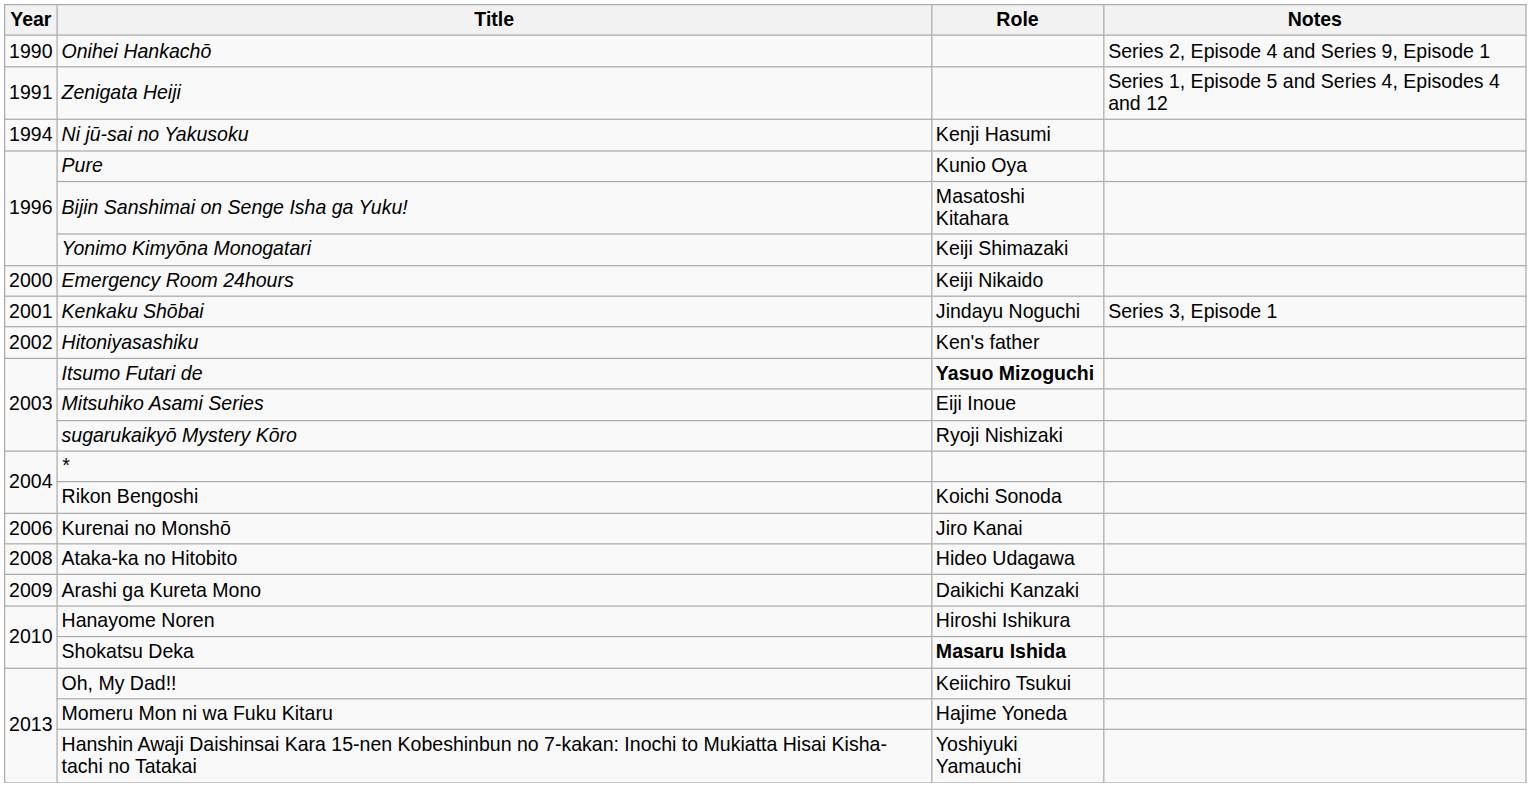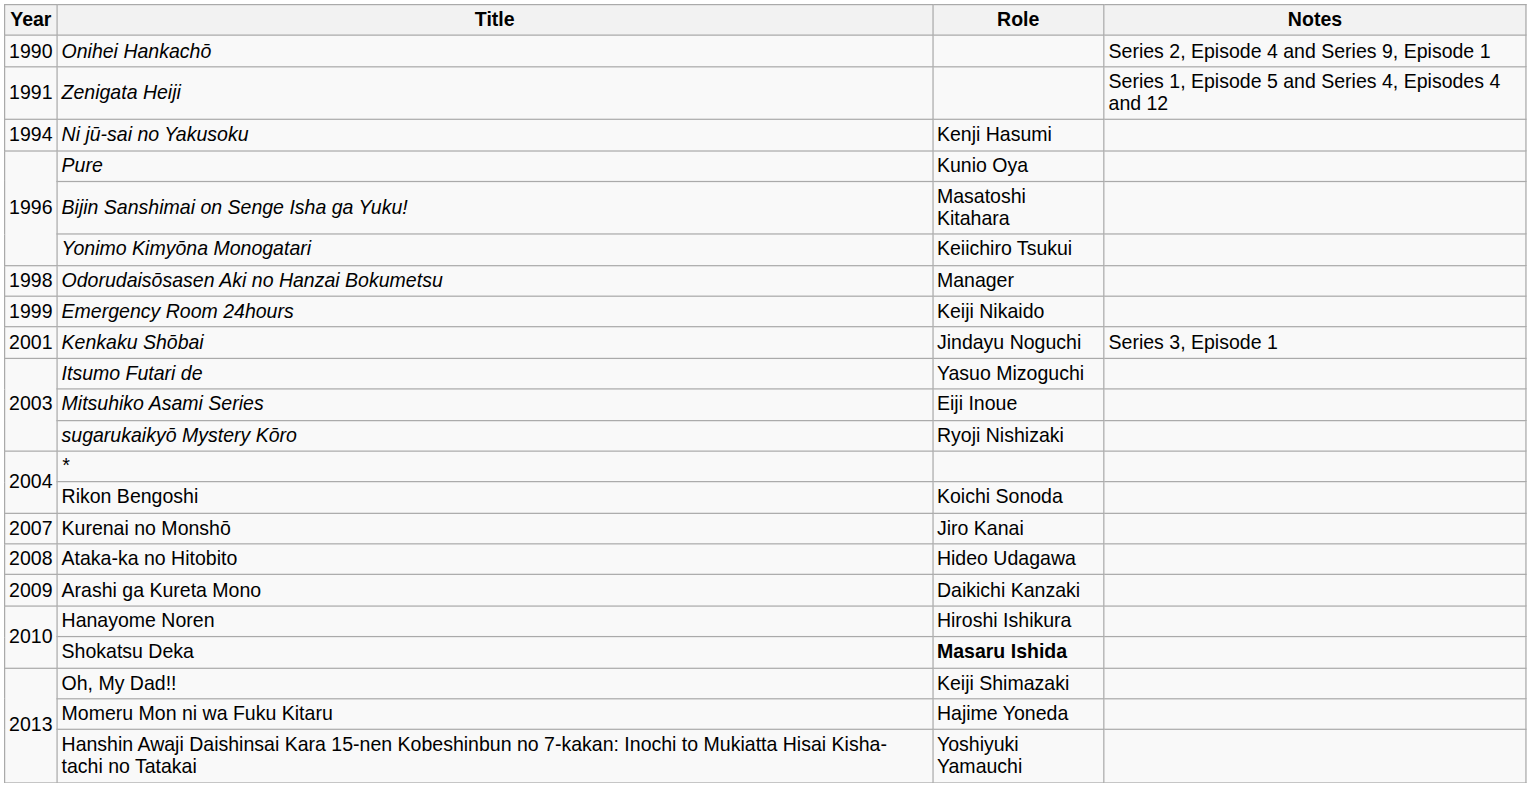Yonimo Kimyōna Monogatari | Role: Keiji Shimazaki -> Keiichiro Tsukui
+ row: 1998 | Odorudaisōsasen Aki no Hanzai Bokumetsu | Manager
Emergency Room 24hours | Year: 2000 -> 1999
- row: 2002 | Hitoniyasashiku | Ken's father
Itsumo Futari de | Role: bold -> normal
Kurenai no Monshō | Year: 2006 -> 2007
Oh, My Dad!! | Role: Keiichiro Tsukui -> Keiji Shimazaki
